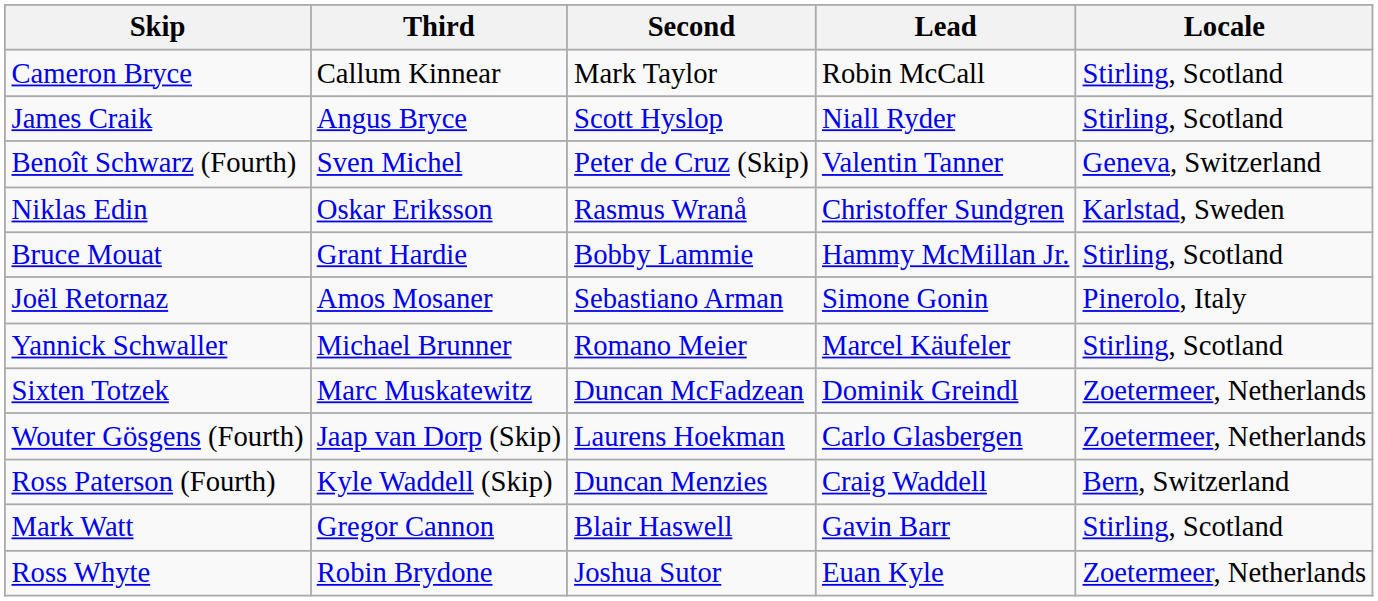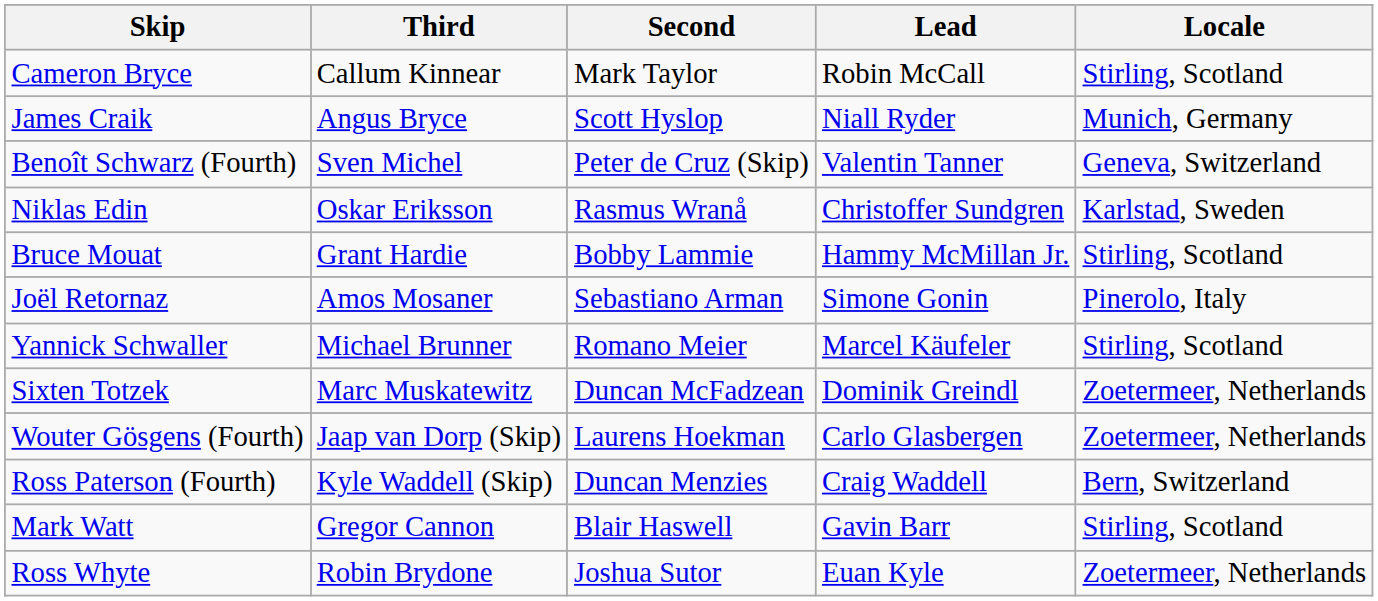James Craik | Locale: Stirling, Scotland -> Munich, Germany
